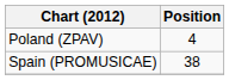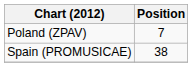Poland (ZPAV) | Position: 4 -> 7
